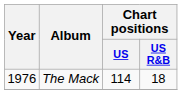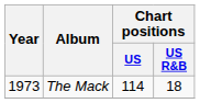The Mack | Year: 1976 -> 1973
